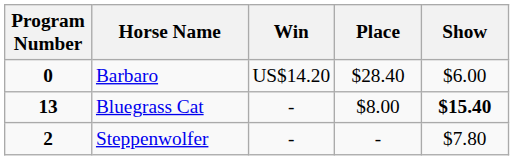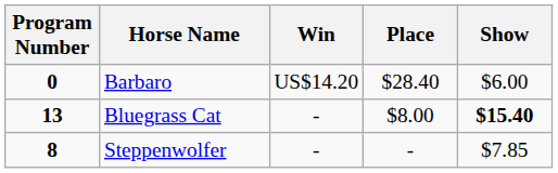Steppenwolfer | Program Number: 2 -> 8
Steppenwolfer | Show: $7.80 -> $7.85
